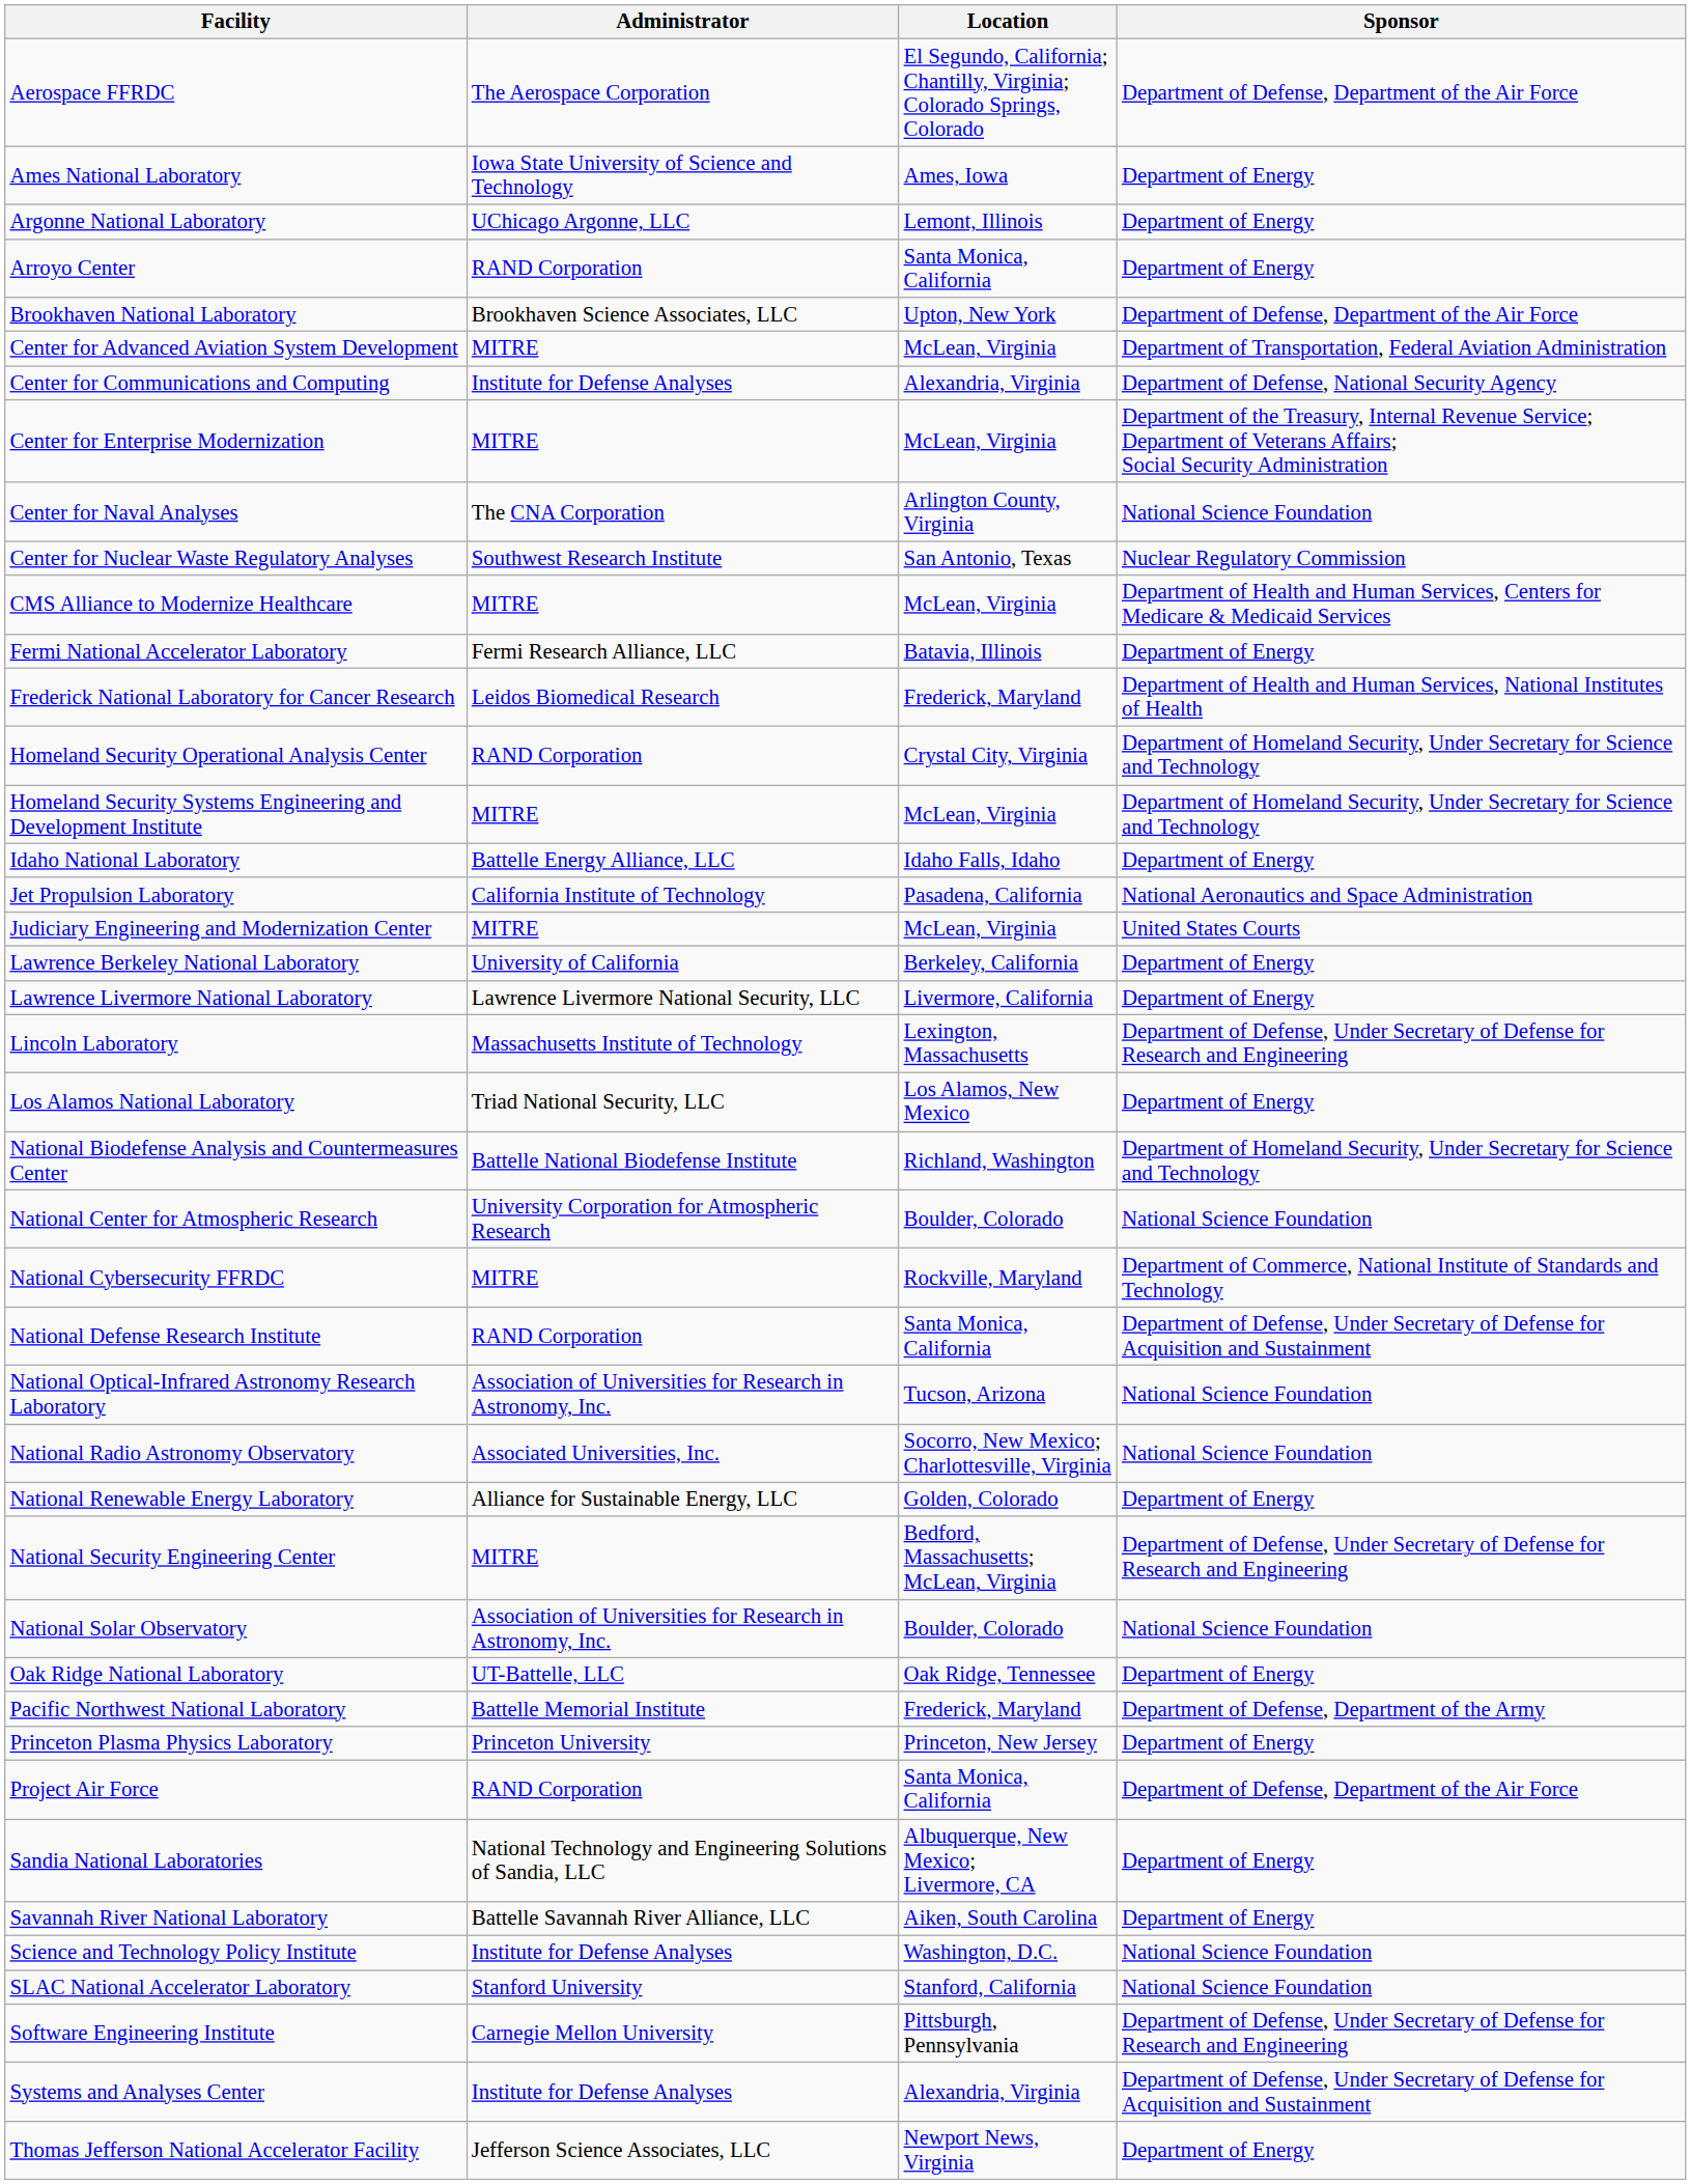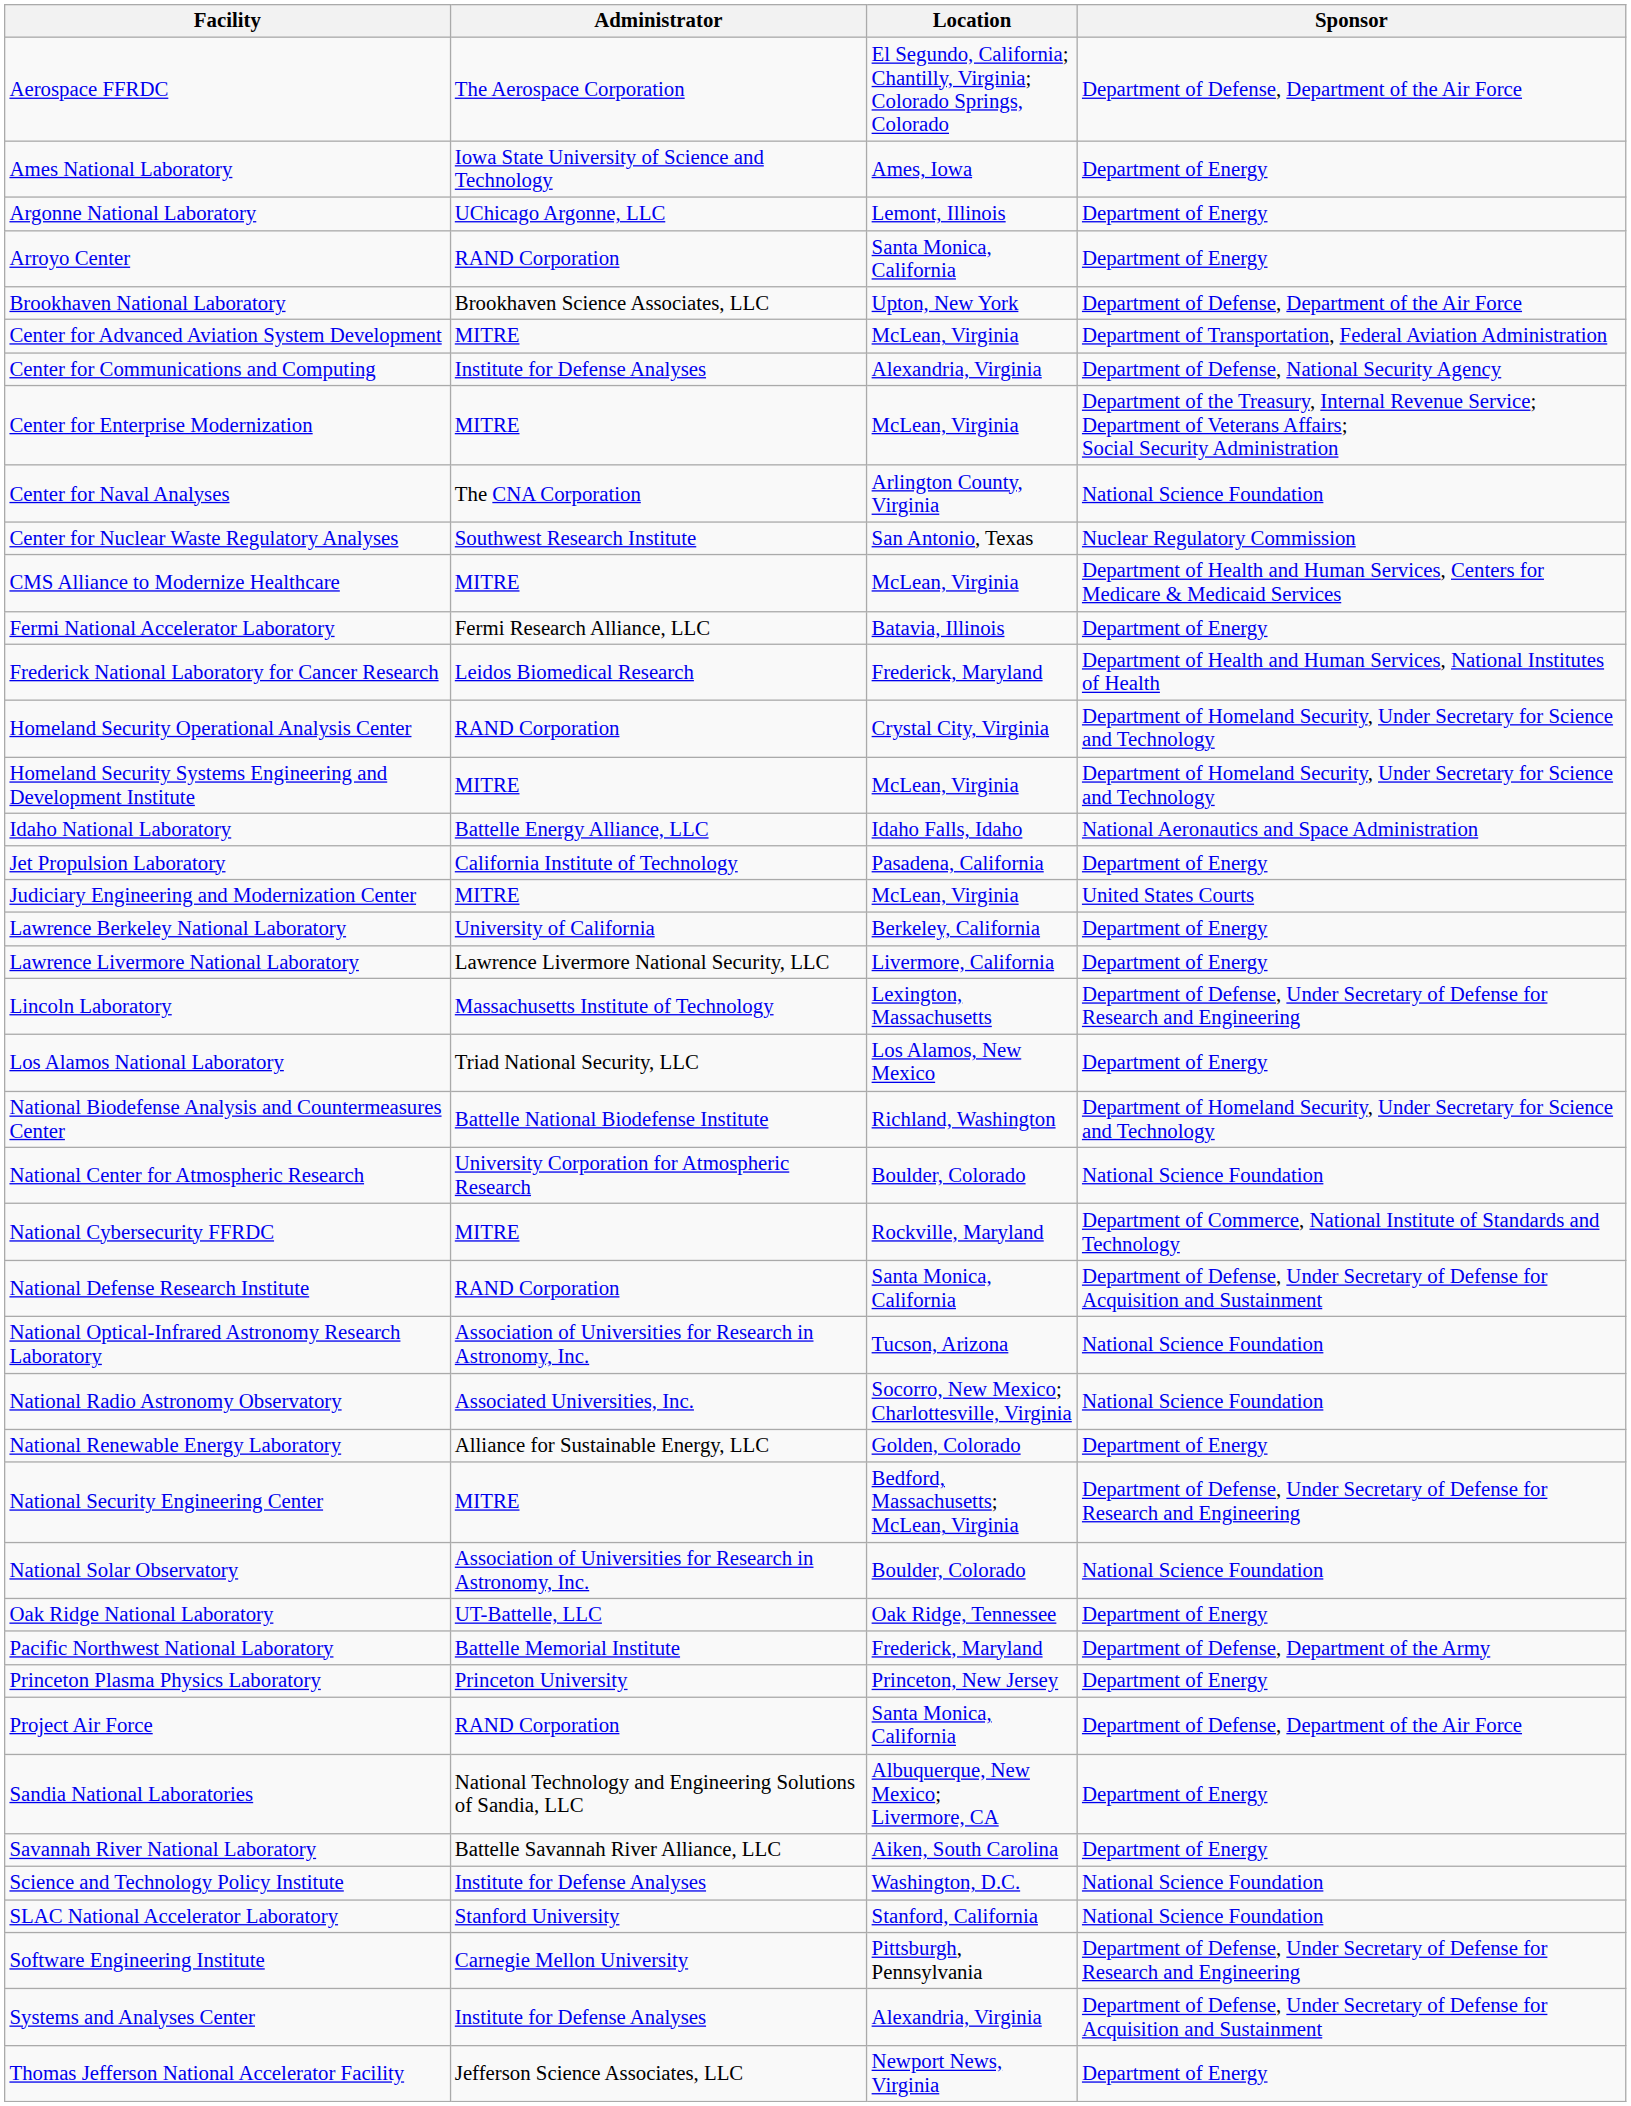Idaho National Laboratory | Sponsor: Department of Energy -> National Aeronautics and Space Administration
Jet Propulsion Laboratory | Sponsor: National Aeronautics and Space Administration -> Department of Energy
